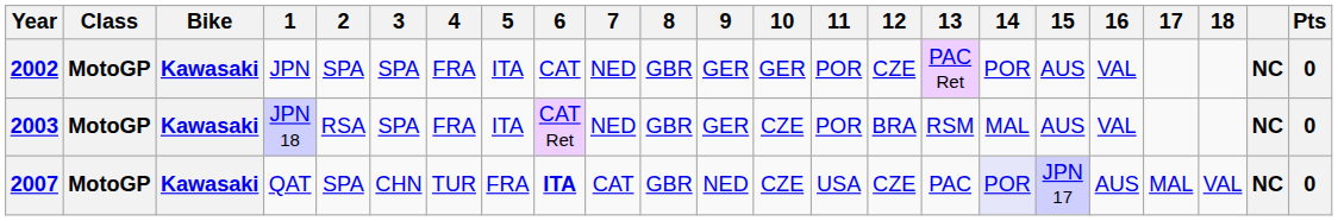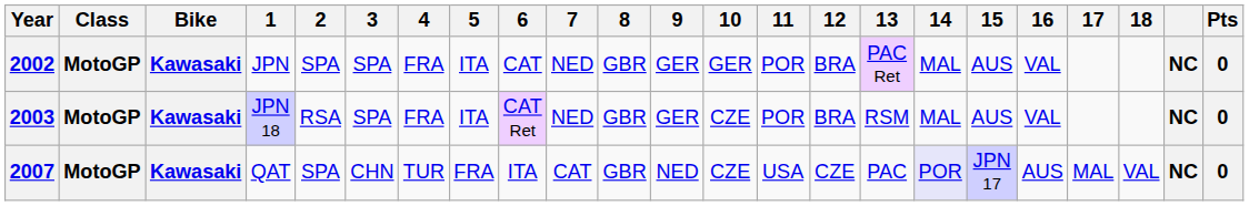2002 | 12: CZE -> BRA
2002 | 14: POR -> MAL
2007 | 6: bold -> normal
